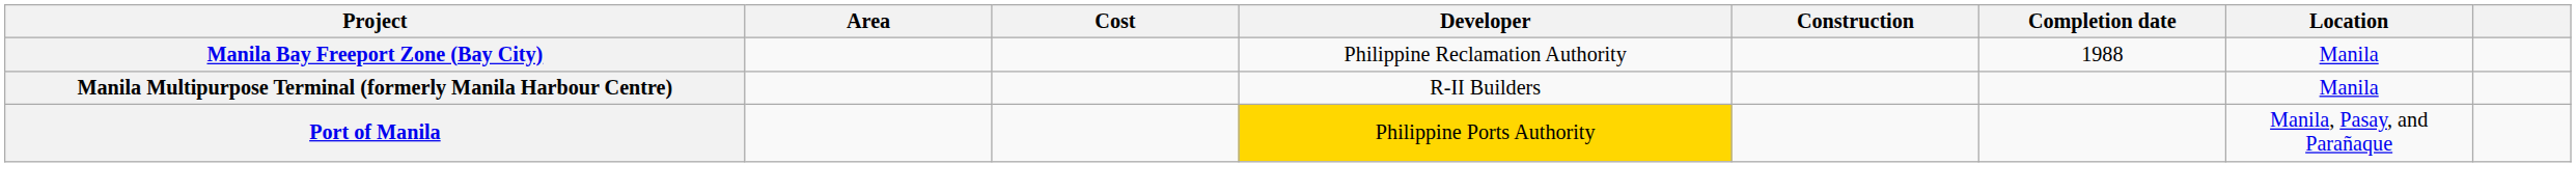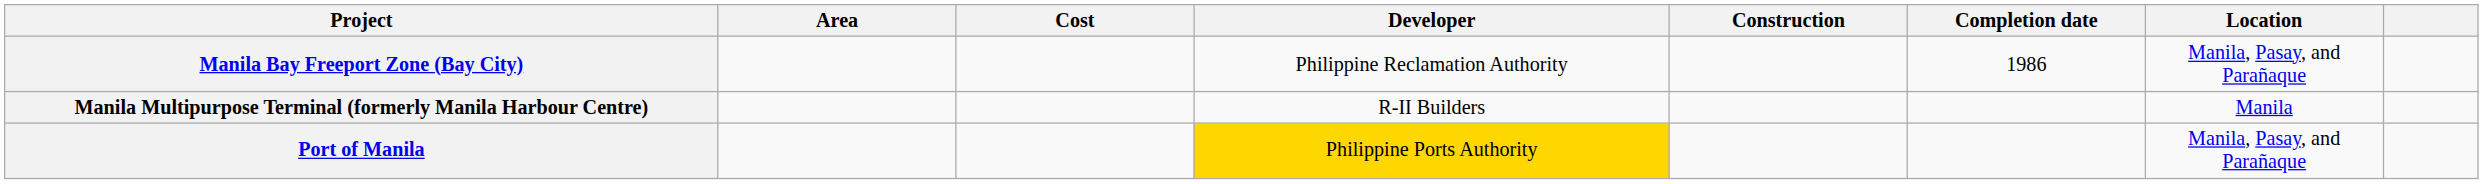Manila Bay Freeport Zone (Bay City) | Completion date: 1988 -> 1986
Manila Bay Freeport Zone (Bay City) | Location: Manila -> Manila, Pasay, and Parañaque
